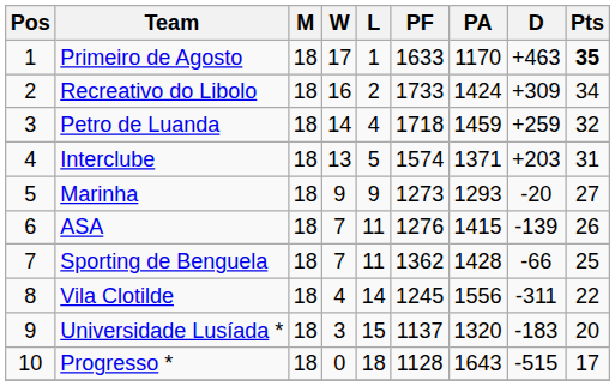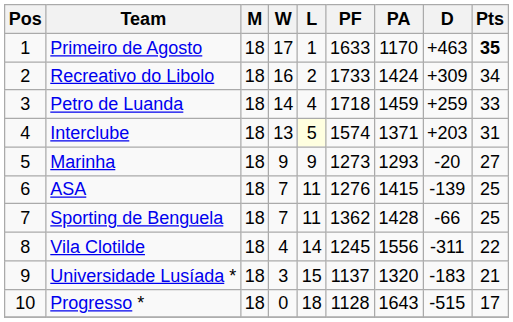Petro de Luanda | Pts: 32 -> 33
Interclube | L: no background -> lightyellow background
ASA | Pts: 26 -> 25
Universidade Lusíada * | Pts: 20 -> 21
